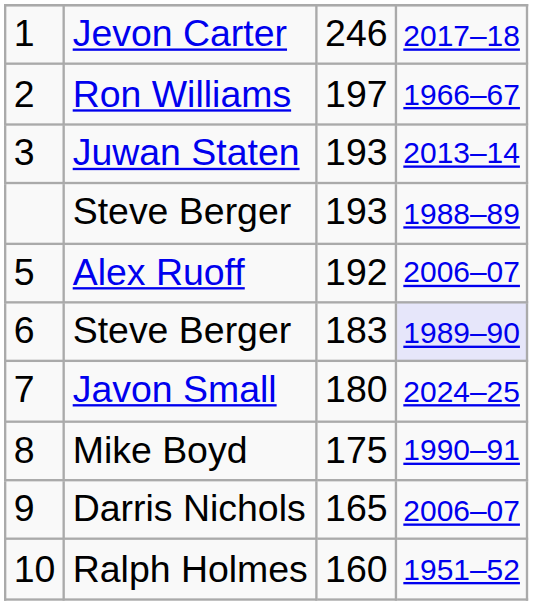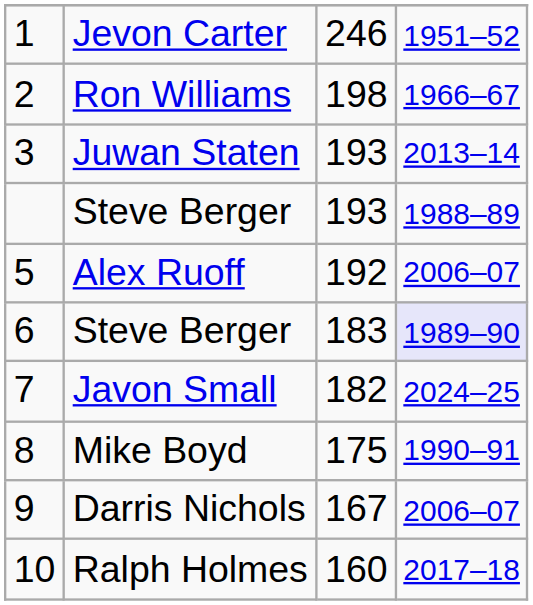Jevon Carter | column 4: 2017–18 -> 1951–52
Ron Williams | column 3: 197 -> 198
Javon Small | column 3: 180 -> 182
Darris Nichols | column 3: 165 -> 167
Ralph Holmes | column 4: 1951–52 -> 2017–18
